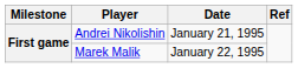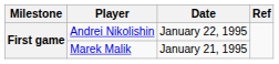Andrei Nikolishin | Date: January 21, 1995 -> January 22, 1995
Marek Malik | Date: January 22, 1995 -> January 21, 1995
